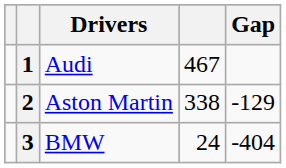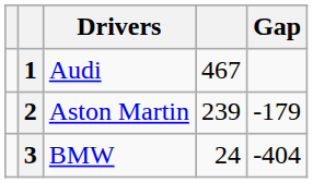2 | column 4: 338 -> 239
2 | Gap: -129 -> -179
